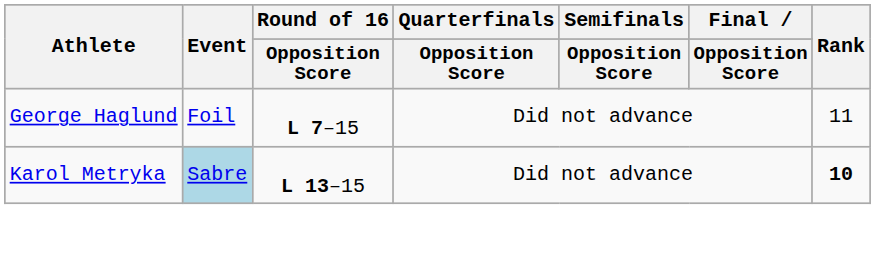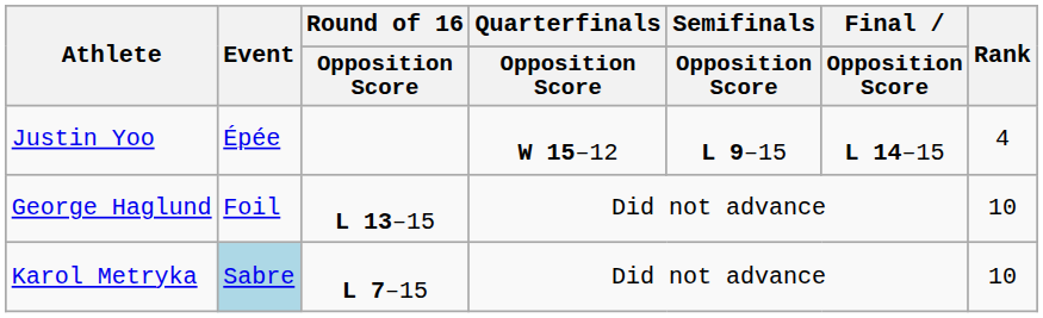+ row: Justin Yoo | Épée | W 15–12 | L 9–15 | L 14–15 | 4
George Haglund | Round of 16 / Opposition Score: L 7–15 -> L 13–15
George Haglund | Rank: 11 -> 10
Karol Metryka | Round of 16 / Opposition Score: L 13–15 -> L 7–15
Karol Metryka | Rank: bold -> normal
